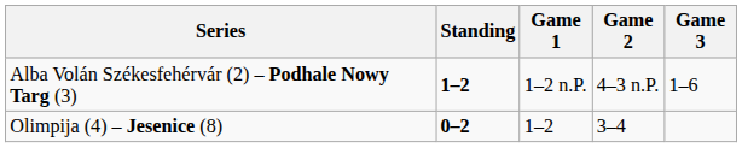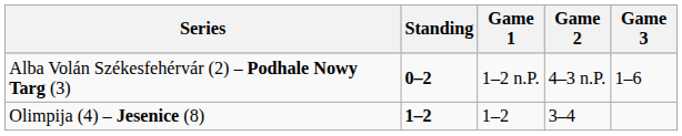Alba Volán Székesfehérvár (2) – Podhale Nowy Targ (3) | Standing: 1–2 -> 0–2
Olimpija (4) – Jesenice (8) | Standing: 0–2 -> 1–2
